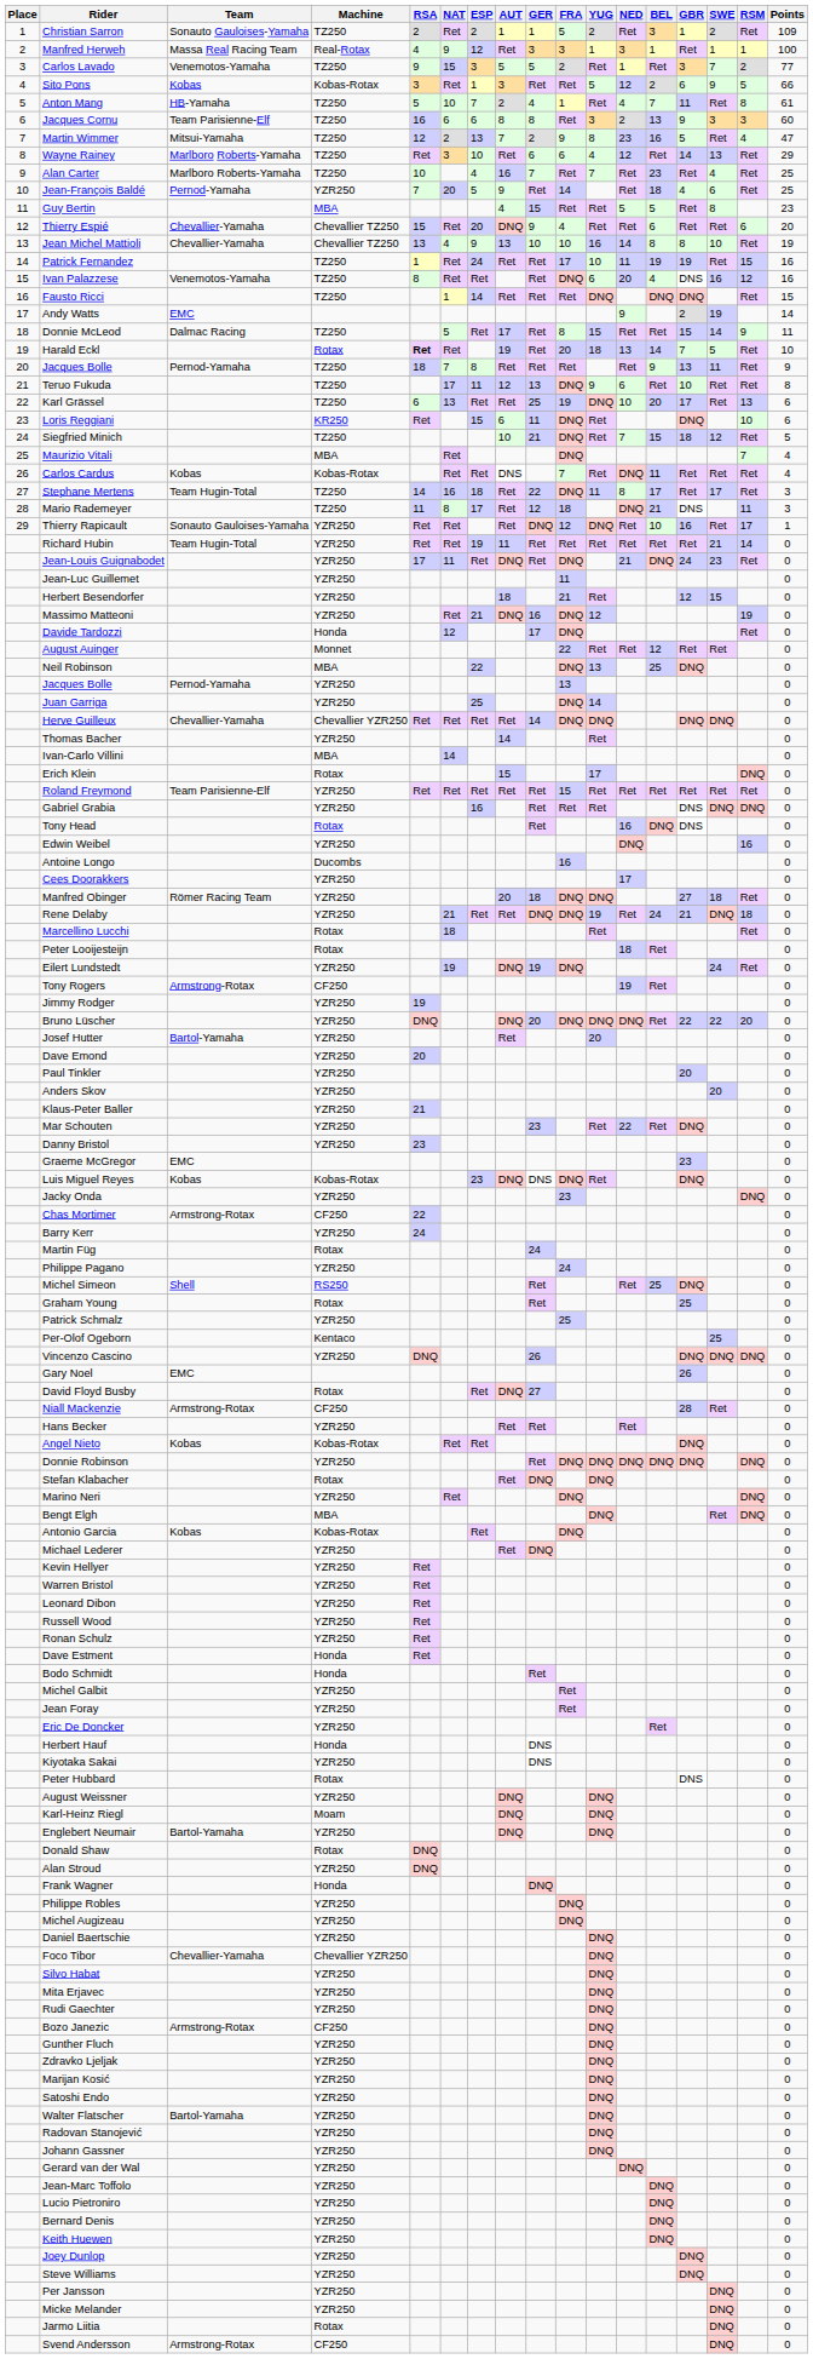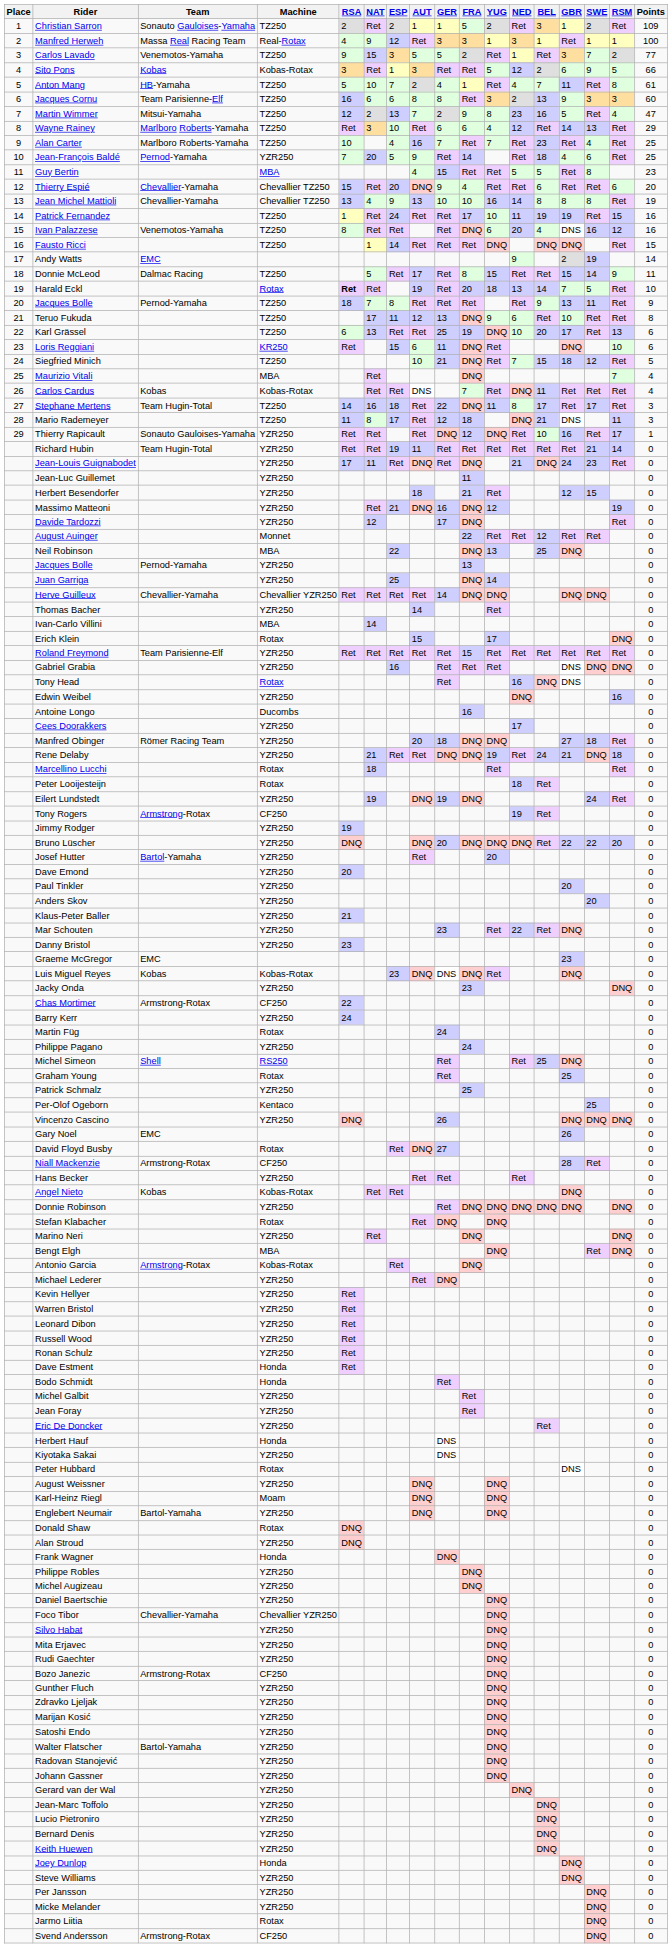Jean Michel Mattioli | SWE: 10 -> 8
Davide Tardozzi | Machine: Honda -> YZR250
Antonio Garcia | Team: Kobas -> Armstrong-Rotax
Joey Dunlop | Machine: YZR250 -> Honda
